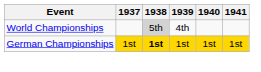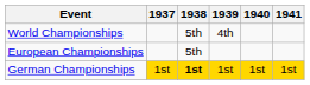World Championships | 1938: lightgrey background -> no background
+ row: European Championships | 5th
